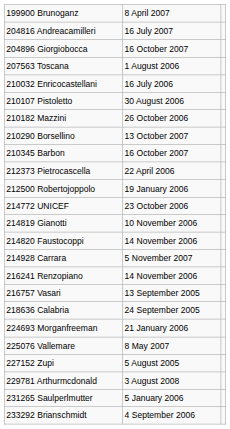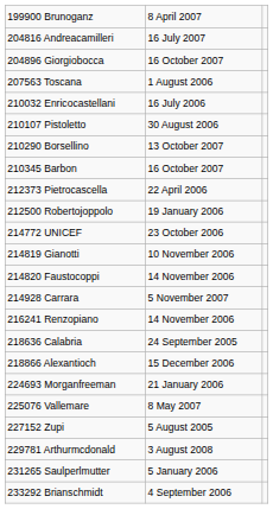- row: 210182 Mazzini | 26 October 2006
- row: 216757 Vasari | 13 September 2005
+ row: 218866 Alexantioch | 15 December 2006
